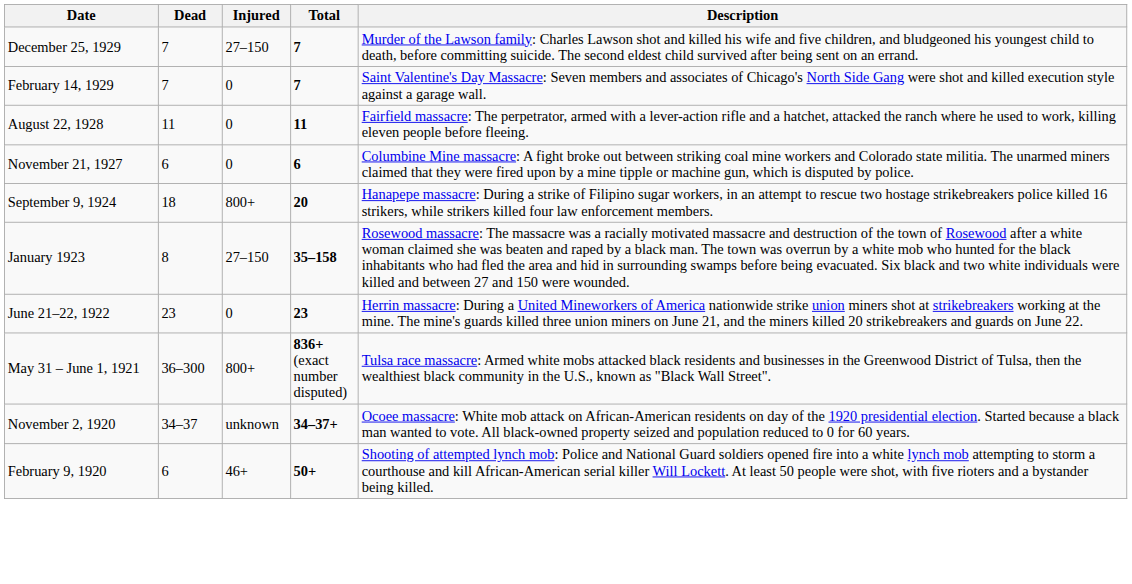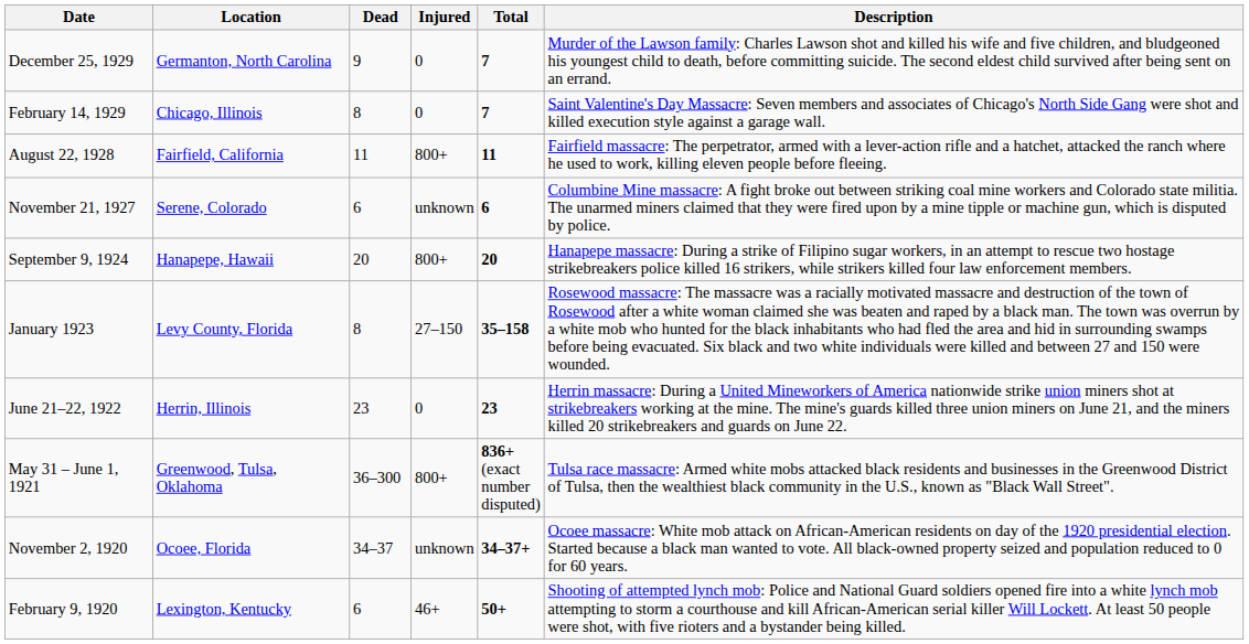+ column: Location | Germanton, North Carolina | Chicago, Illinois | Fairfield, California | Serene, Colorado | Hanapepe, Hawaii | Levy County, Florida | Herrin, Illinois | Greenwood, Tulsa, Oklahoma | Ocoee, Florida | Lexington, Kentucky
December 25, 1929 | Dead: 7 -> 9
December 25, 1929 | Injured: 27–150 -> 0
February 14, 1929 | Dead: 7 -> 8
August 22, 1928 | Injured: 0 -> 800+
November 21, 1927 | Injured: 0 -> unknown
September 9, 1924 | Dead: 18 -> 20
